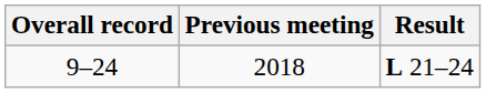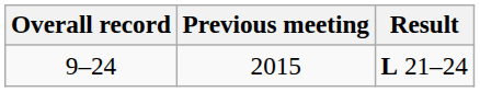9–24 | Previous meeting: 2018 -> 2015
